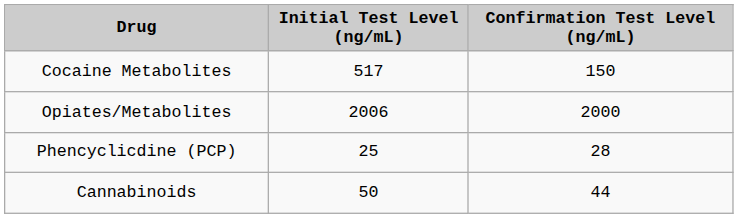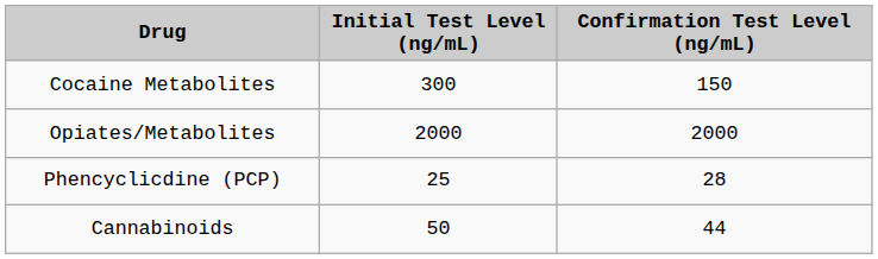Cocaine Metabolites | Initial Test Level (ng/mL): 517 -> 300
Opiates/Metabolites | Initial Test Level (ng/mL): 2006 -> 2000
